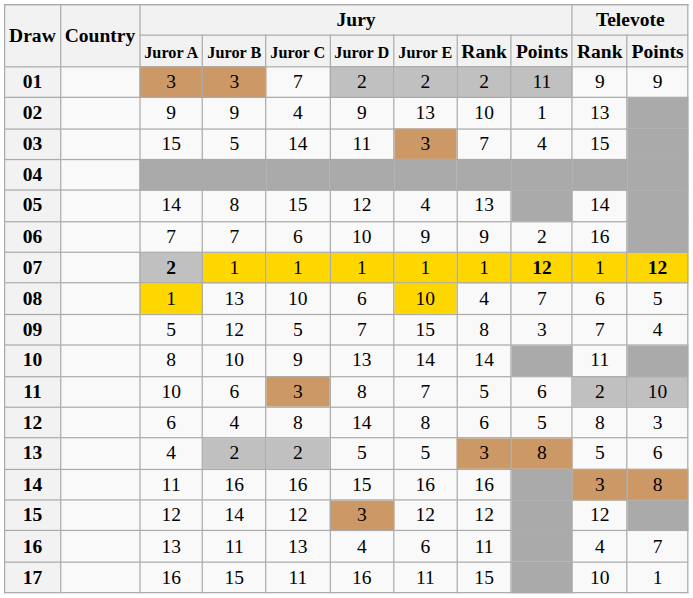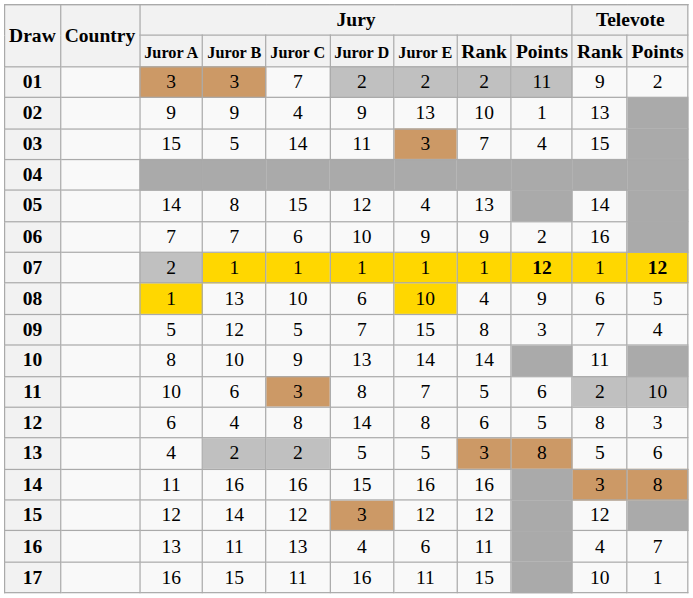01 | Televote / Points: 9 -> 2
07 | Jury / Juror A: bold -> normal
08 | Jury / Points: 7 -> 9
